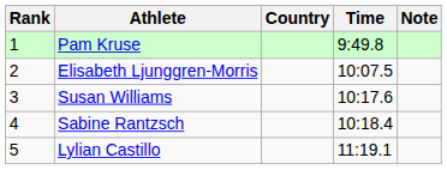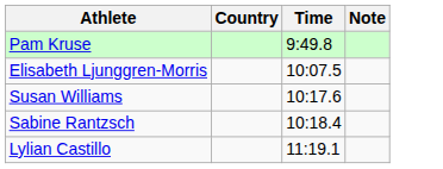- column: Rank | 1 | 2 | 3 | 4 | 5
